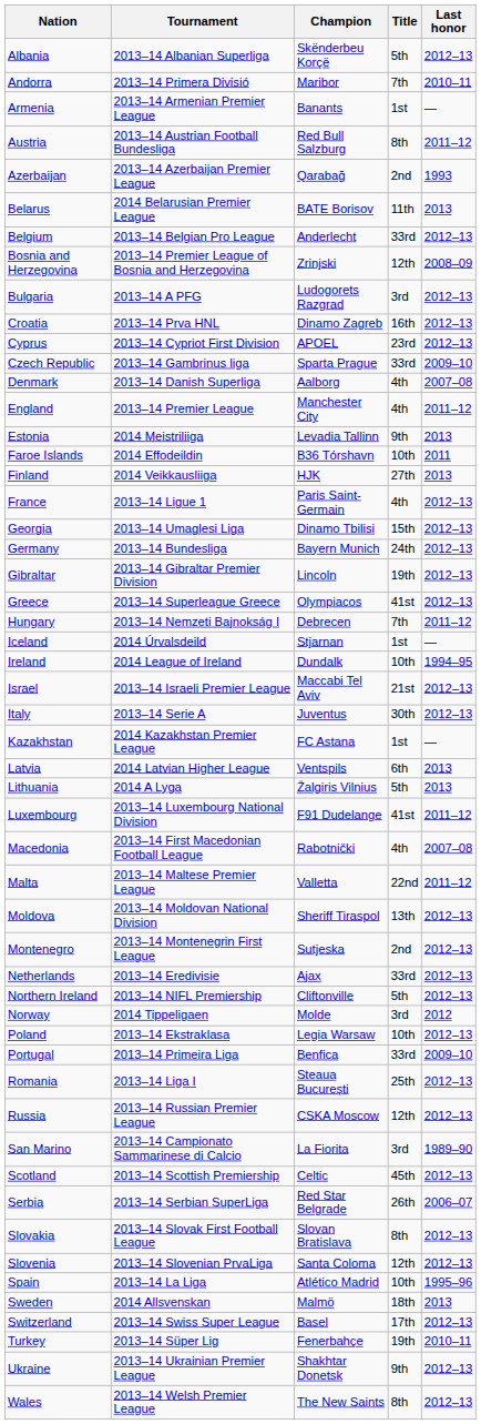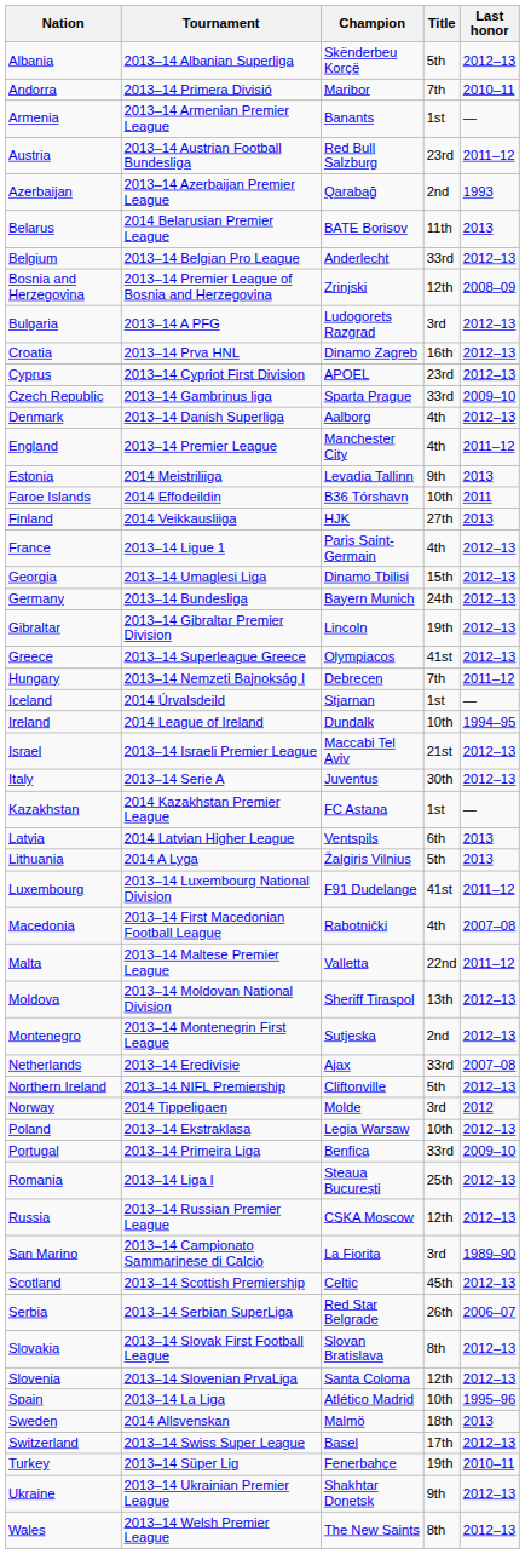Austria | Title: 8th -> 23rd
Denmark | Last honor: 2007–08 -> 2012–13
Netherlands | Last honor: 2012–13 -> 2007–08
